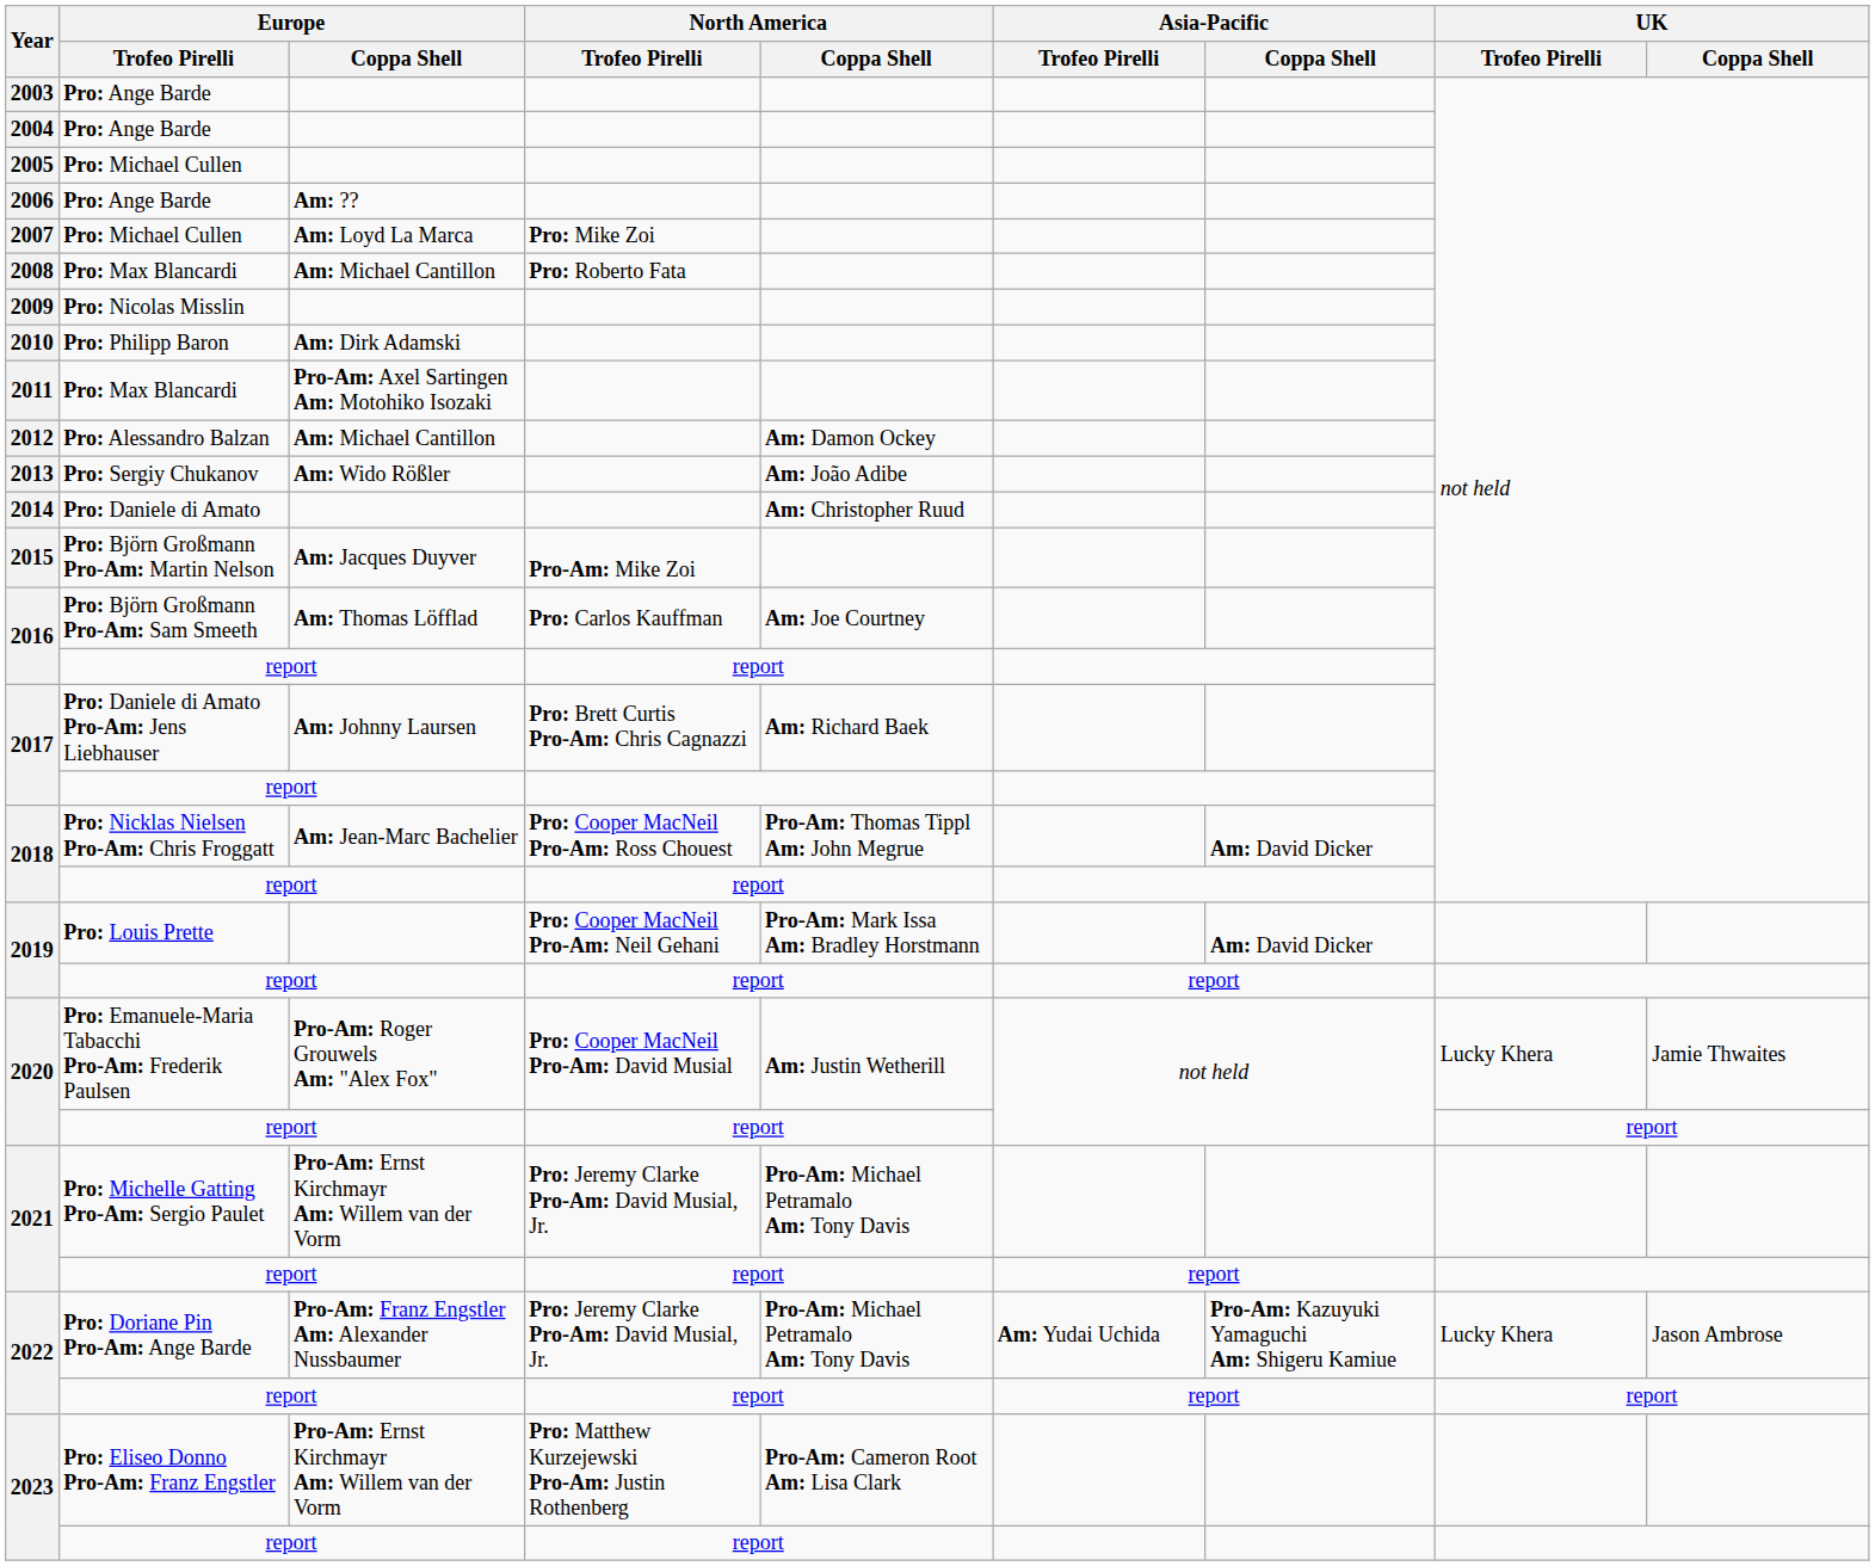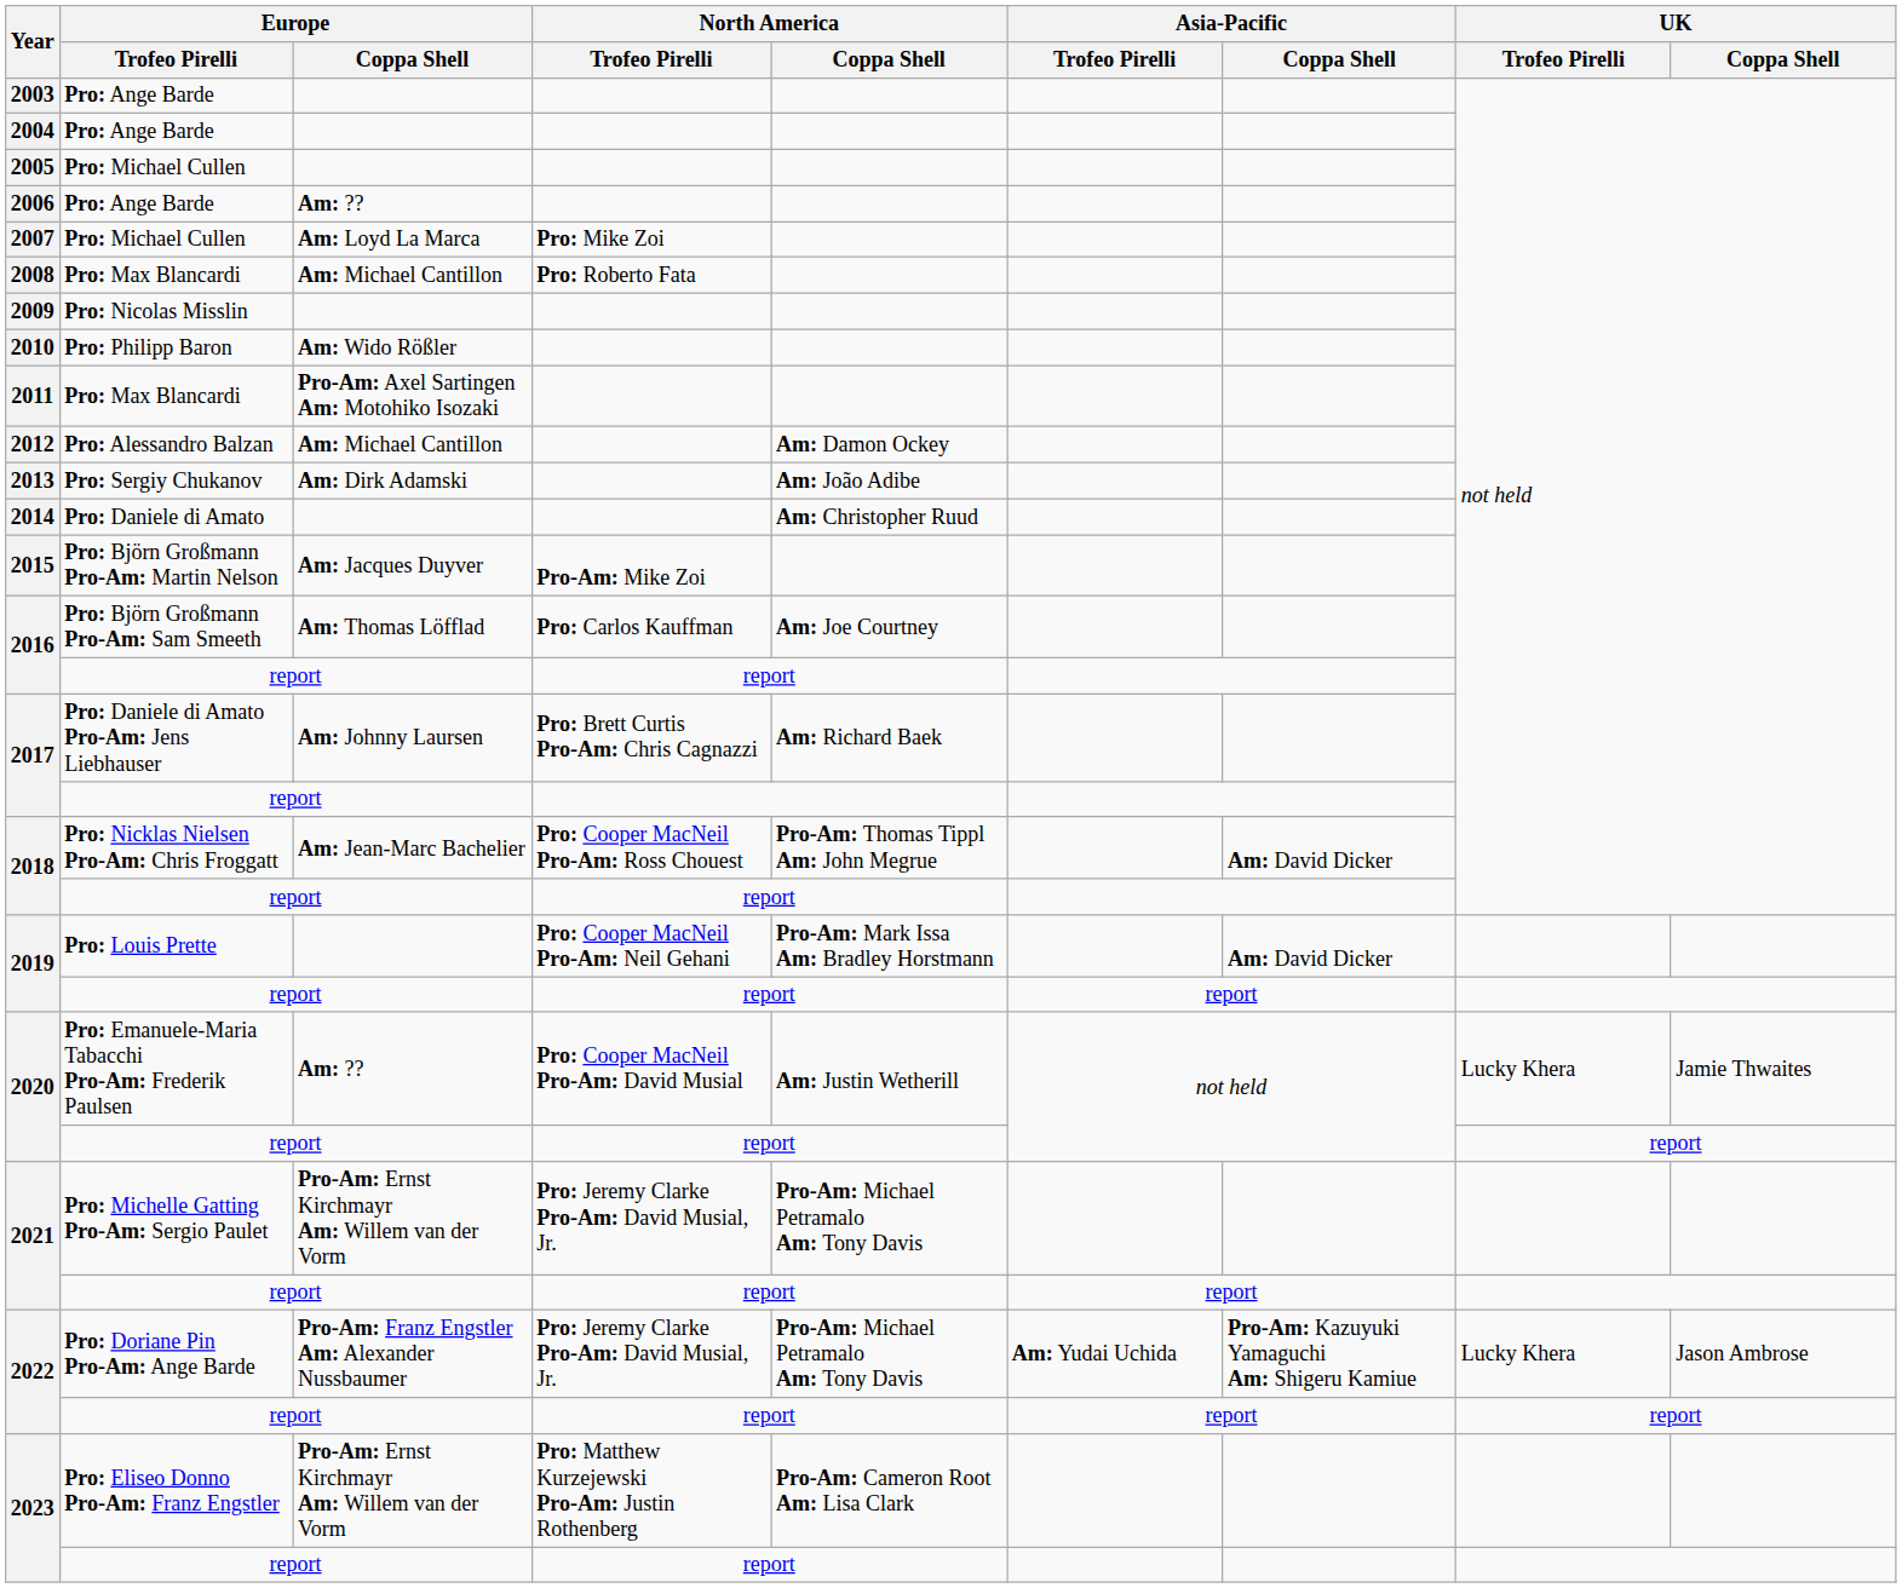2010 | Europe / Coppa Shell: Am: Dirk Adamski -> Am: Wido Rößler
2013 | Europe / Coppa Shell: Am: Wido Rößler -> Am: Dirk Adamski
2020 / Pro: Emanuele-Maria Tabacchi Pro-Am: Frederik Paulsen | Europe / Coppa Shell: Pro-Am: Roger Grouwels Am: "Alex Fox" -> Am: ??
